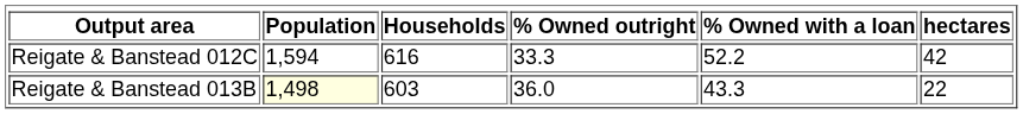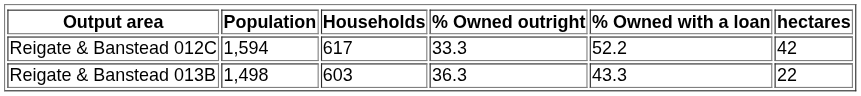Reigate & Banstead 012C | Households: 616 -> 617
Reigate & Banstead 013B | Population: lightyellow background -> no background
Reigate & Banstead 013B | % Owned outright: 36.0 -> 36.3
